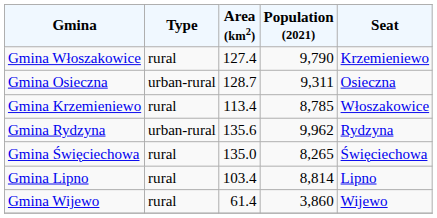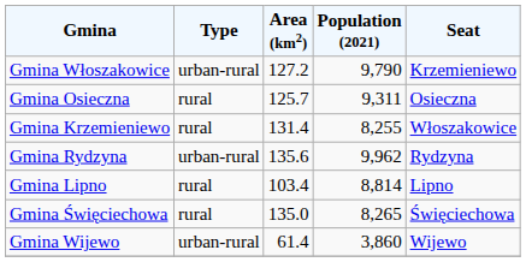Gmina Włoszakowice | Type: rural -> urban-rural
Gmina Włoszakowice | Area (km2): 127.4 -> 127.2
Gmina Osieczna | Type: urban-rural -> rural
Gmina Osieczna | Area (km2): 128.7 -> 125.7
Gmina Krzemieniewo | Area (km2): 113.4 -> 131.4
Gmina Krzemieniewo | Population (2021): 8,785 -> 8,255
rows swapped: Gmina Święciechowa <-> Gmina Lipno
Gmina Wijewo | Type: rural -> urban-rural
